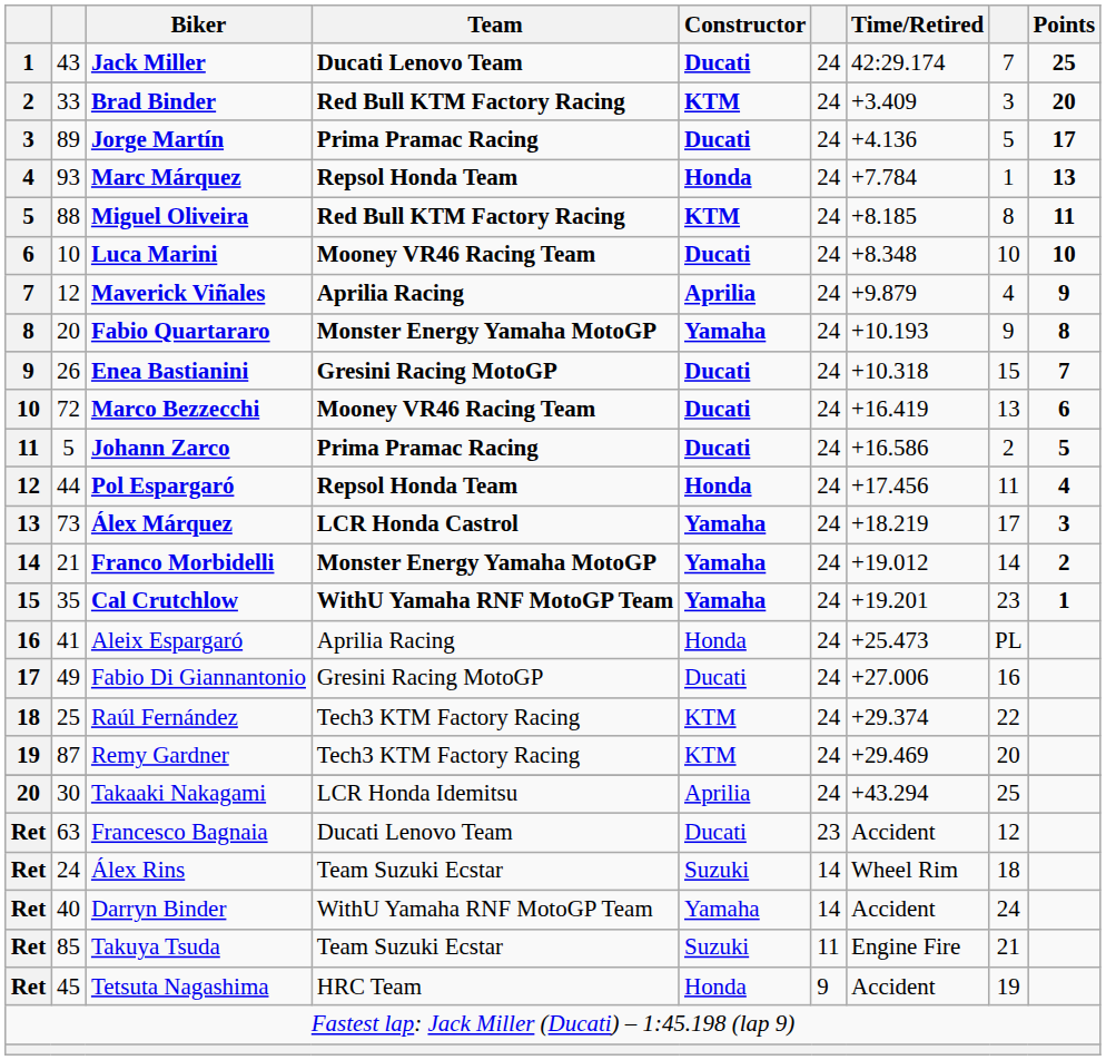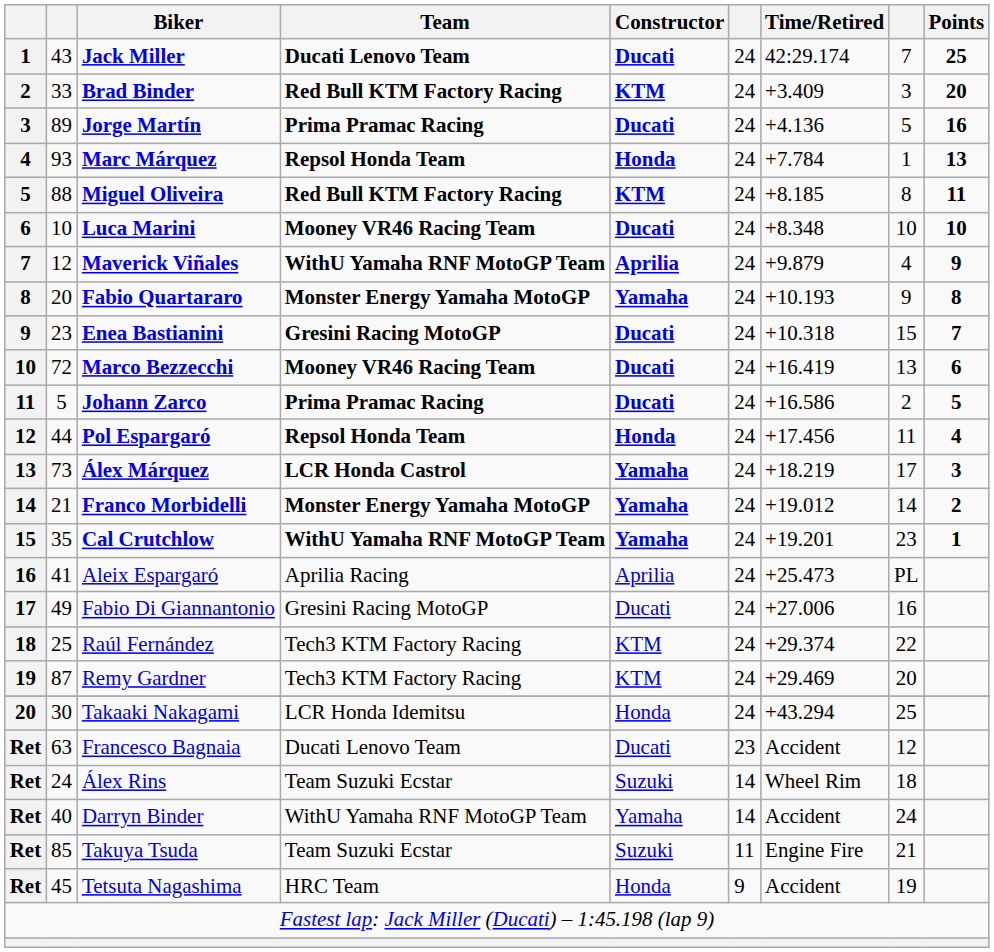Jorge Martín | Points: 17 -> 16
Maverick Viñales | Team: Aprilia Racing -> WithU Yamaha RNF MotoGP Team
Enea Bastianini | column 2: 26 -> 23
Aleix Espargaró | Constructor: Honda -> Aprilia
Takaaki Nakagami | Constructor: Aprilia -> Honda
